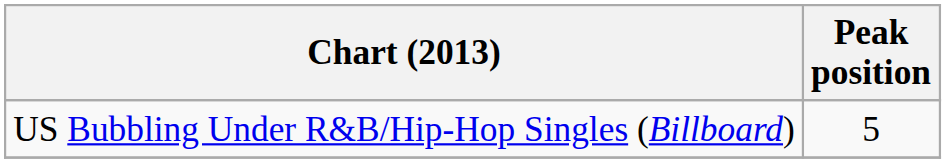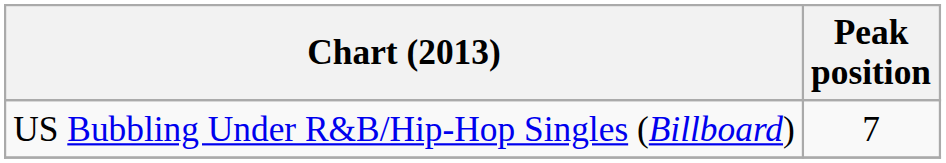US Bubbling Under R&B/Hip-Hop Singles (Billboard) | Peak position: 5 -> 7
